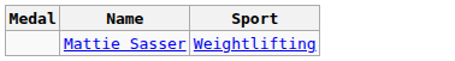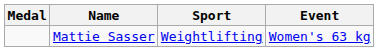+ column: Event | Women's 63 kg
